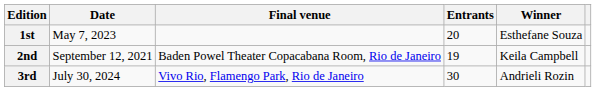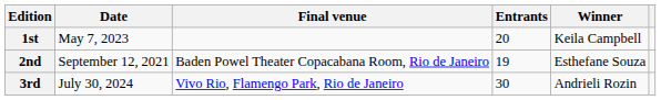1st | Winner: Esthefane Souza -> Keila Campbell
2nd | Winner: Keila Campbell -> Esthefane Souza
